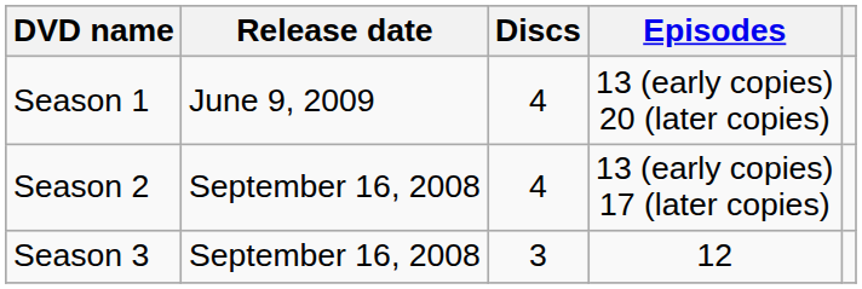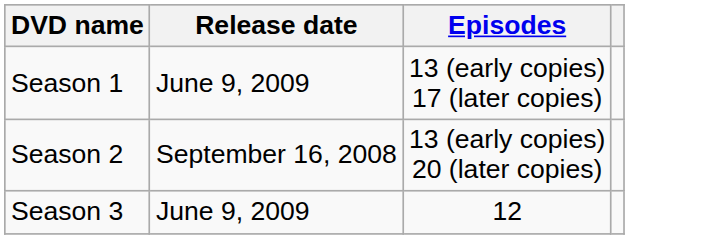- column: Discs | 4 | 4 | 3
Season 1 | Episodes: 13 (early copies) 20 (later copies) -> 13 (early copies) 17 (later copies)
Season 2 | Episodes: 13 (early copies) 17 (later copies) -> 13 (early copies) 20 (later copies)
Season 3 | Release date: September 16, 2008 -> June 9, 2009
